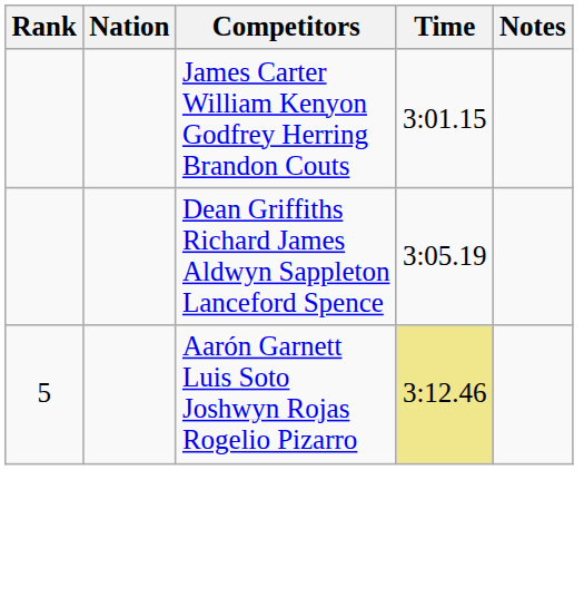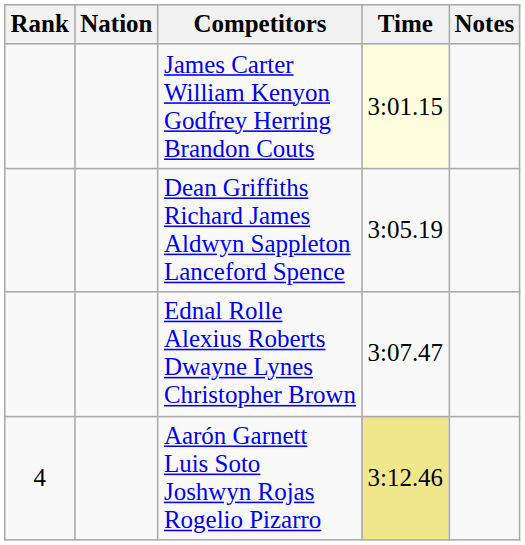James Carter William Kenyon Godfrey Herring Brandon Couts | Time: no background -> lightyellow background
+ row: Ednal Rolle Alexius Roberts Dwayne Lynes Christopher Brown | 3:07.47
Aarón Garnett Luis Soto Joshwyn Rojas Rogelio Pizarro | Rank: 5 -> 4
